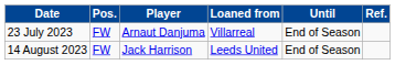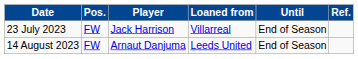23 July 2023 | Player: Arnaut Danjuma -> Jack Harrison
14 August 2023 | Player: Jack Harrison -> Arnaut Danjuma
